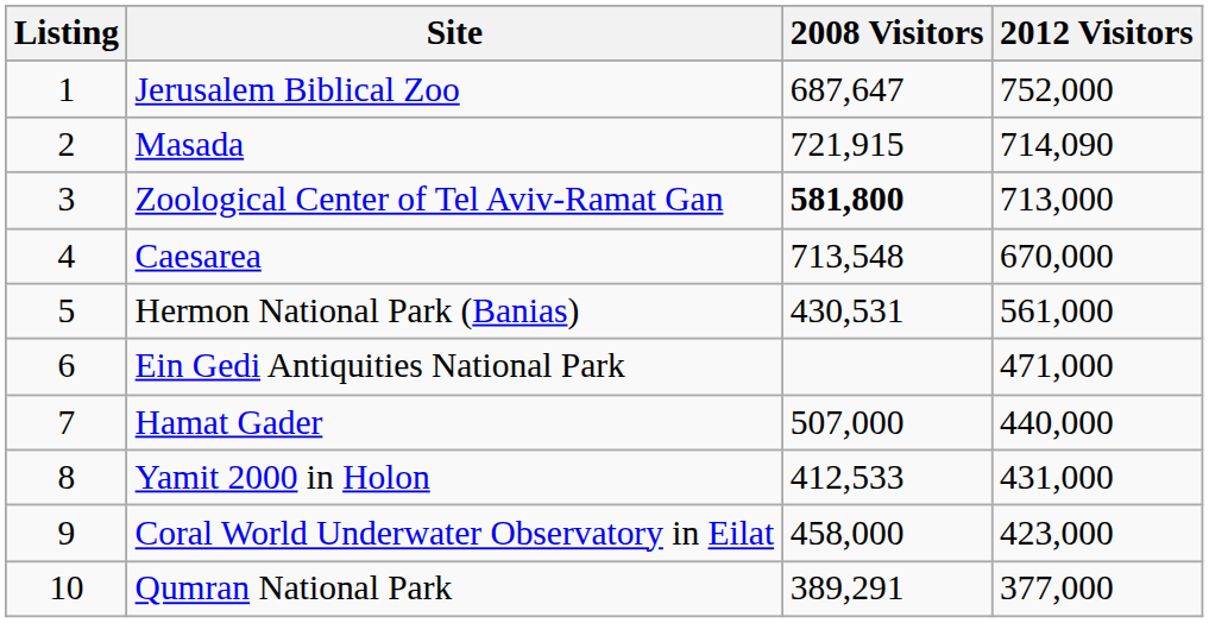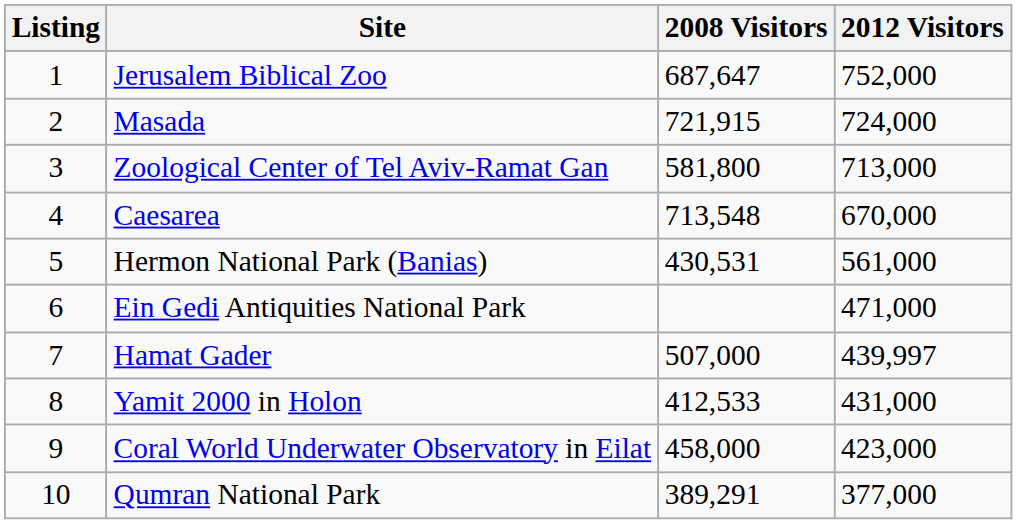Masada | 2012 Visitors: 714,090 -> 724,000
Zoological Center of Tel Aviv-Ramat Gan | 2008 Visitors: bold -> normal
Hamat Gader | 2012 Visitors: 440,000 -> 439,997
